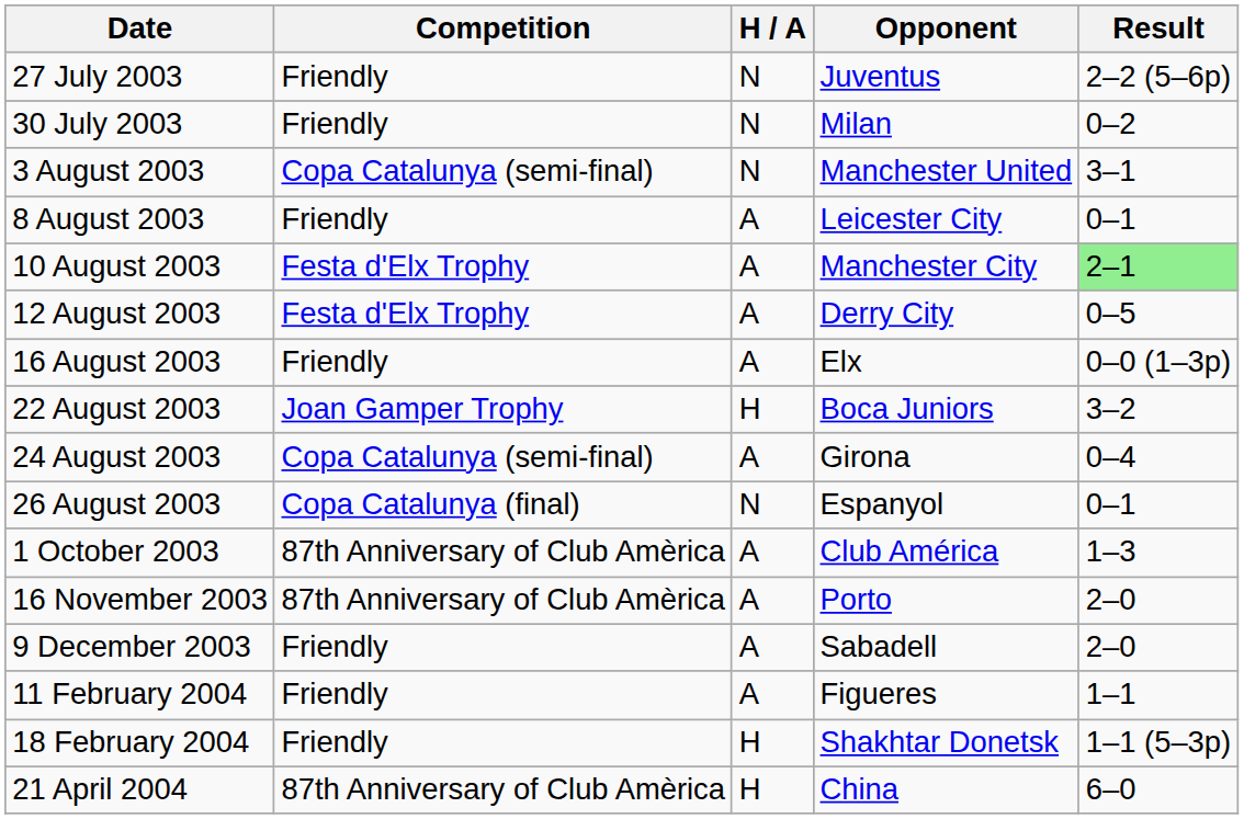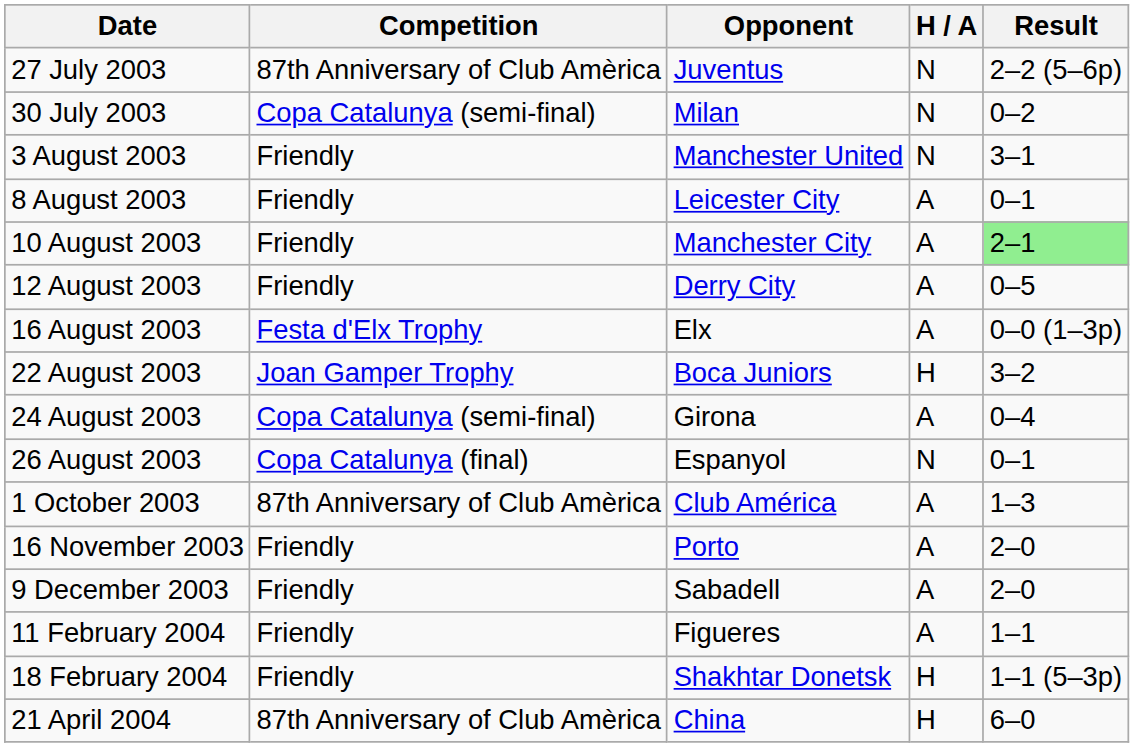columns swapped: Opponent <-> H / A
27 July 2003 | Competition: Friendly -> 87th Anniversary of Club Amèrica
30 July 2003 | Competition: Friendly -> Copa Catalunya (semi-final)
3 August 2003 | Competition: Copa Catalunya (semi-final) -> Friendly
10 August 2003 | Competition: Festa d'Elx Trophy -> Friendly
12 August 2003 | Competition: Festa d'Elx Trophy -> Friendly
16 August 2003 | Competition: Friendly -> Festa d'Elx Trophy
16 November 2003 | Competition: 87th Anniversary of Club Amèrica -> Friendly
